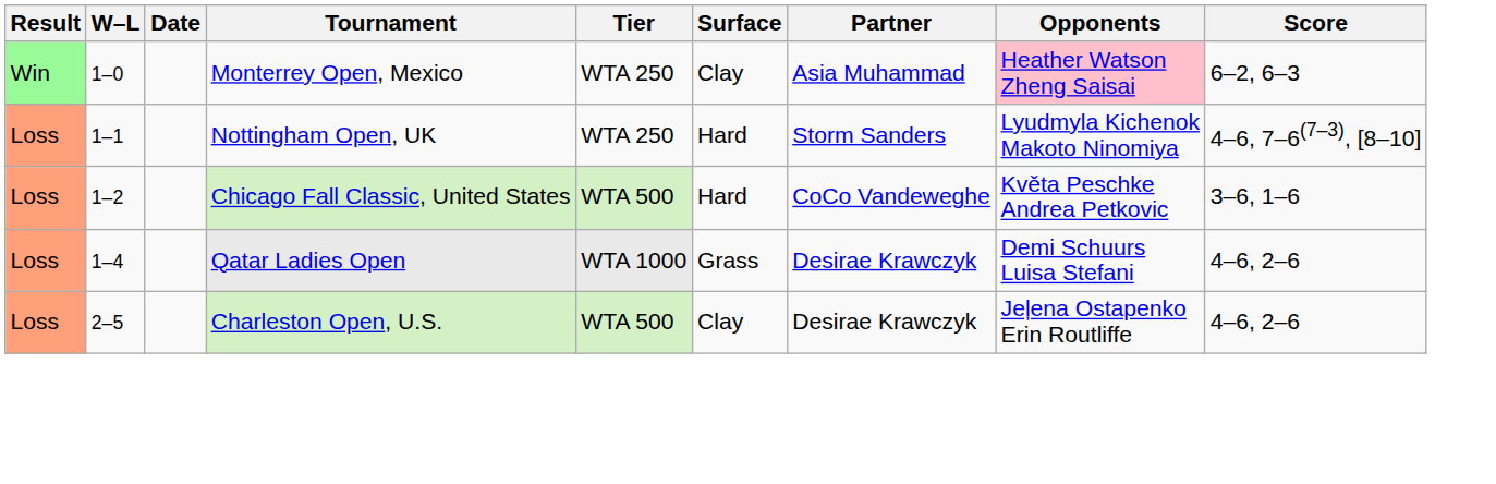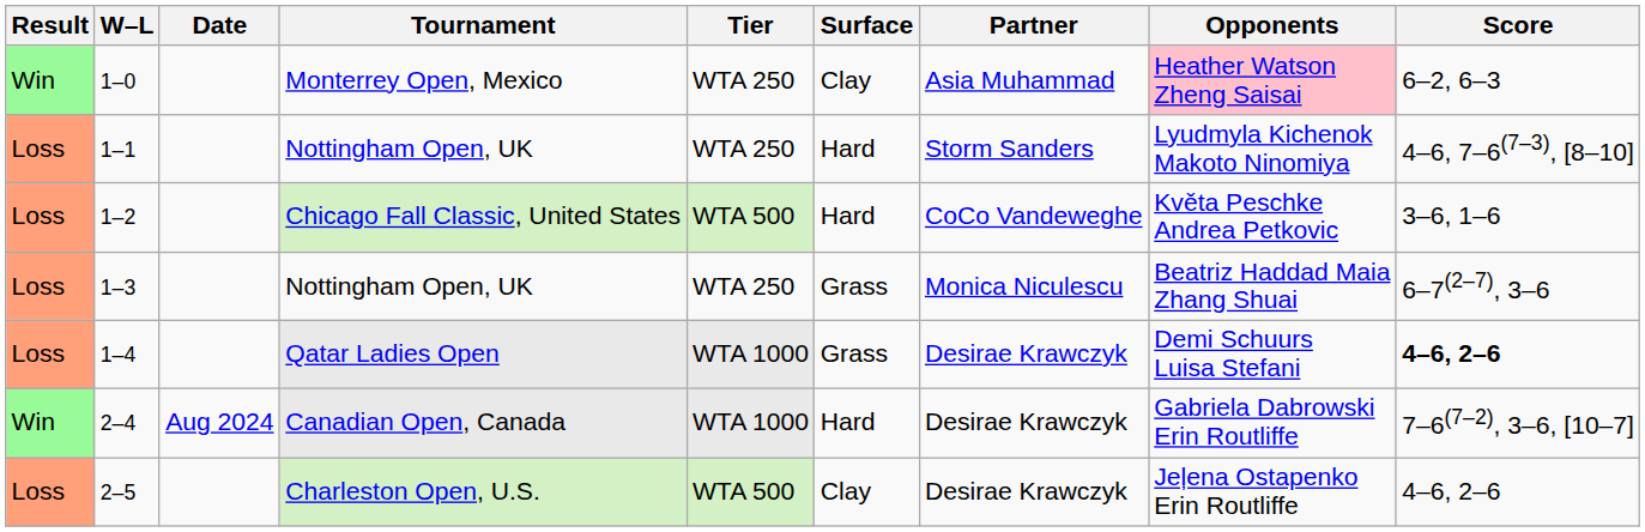+ row: Loss | 1–3 | Nottingham Open, UK | WTA 250 | Grass | Monica Niculescu | Beatriz Haddad Maia Zhang Shuai | 6–7(2–7), 3–6
1–4 | Score: normal -> bold
+ row: Win | 2–4 | Aug 2024 | Canadian Open, Canada | WTA 1000 | Hard | Desirae Krawczyk | Gabriela Dabrowski Erin Routliffe | 7–6(7–2), 3–6, [10–7]
